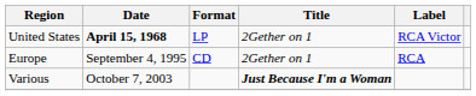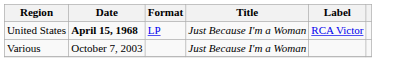United States | Title: 2Gether on 1 -> Just Because I'm a Woman
- row: Europe | September 4, 1995 | CD | 2Gether on 1 | RCA
Various | Title: bold -> normal
